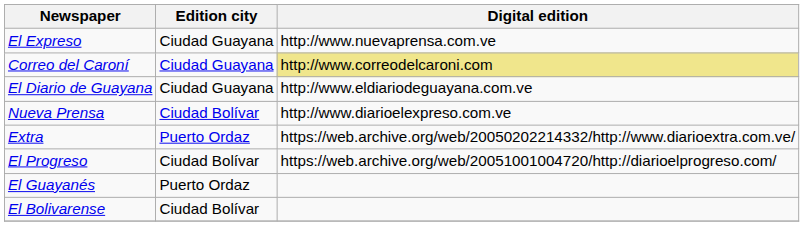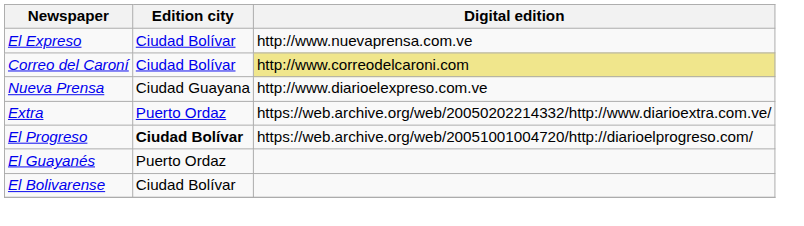El Expreso | Edition city: Ciudad Guayana -> Ciudad Bolívar
Correo del Caroní | Edition city: Ciudad Guayana -> Ciudad Bolívar
- row: El Diario de Guayana | Ciudad Guayana | http://www.eldiariodeguayana.com.ve
Nueva Prensa | Edition city: Ciudad Bolívar -> Ciudad Guayana
El Progreso | Edition city: normal -> bold
